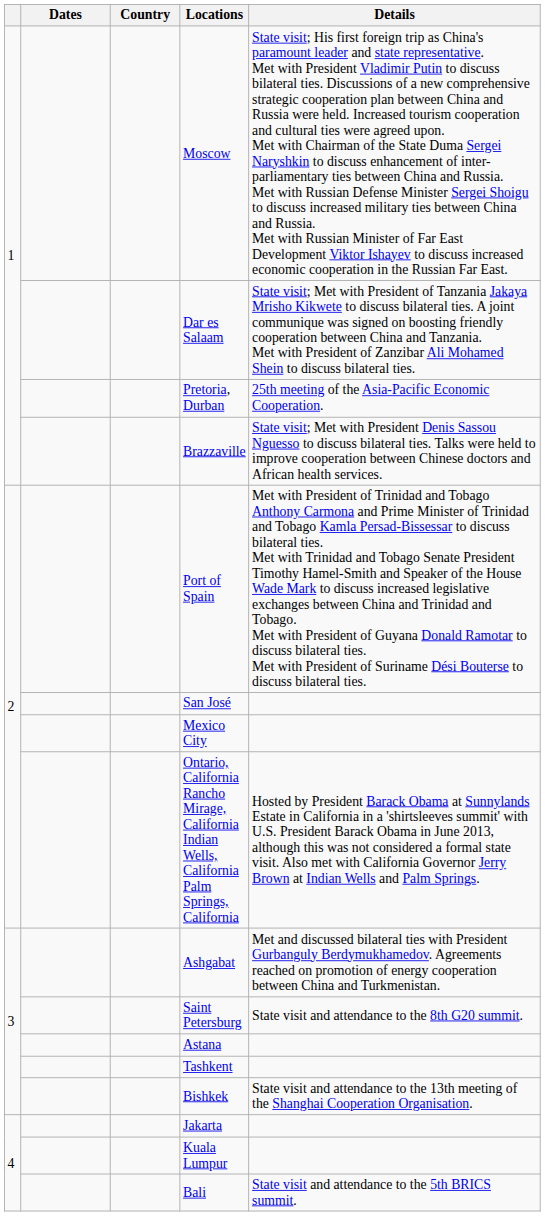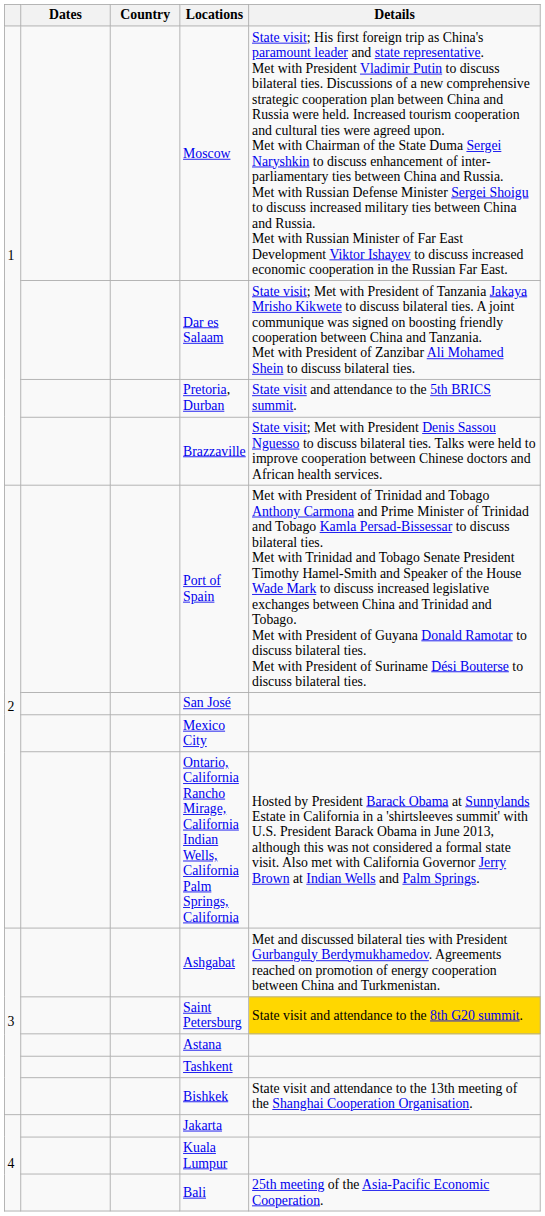Pretoria, Durban | Details: 25th meeting of the Asia-Pacific Economic Cooperation. -> State visit and attendance to the 5th BRICS summit.
Saint Petersburg | Details: no background -> gold background
Bali | Details: State visit and attendance to the 5th BRICS summit. -> 25th meeting of the Asia-Pacific Economic Cooperation.
